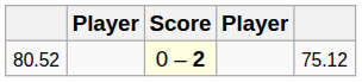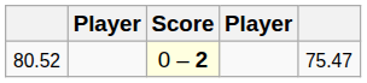80.52 | column 5: 75.12 -> 75.47
